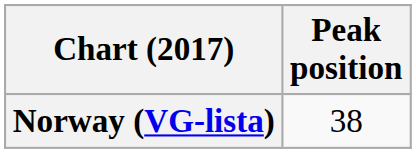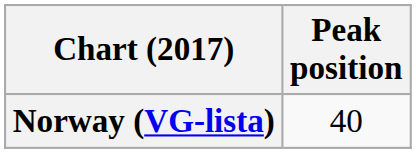Norway (VG-lista) | Peak position: 38 -> 40
